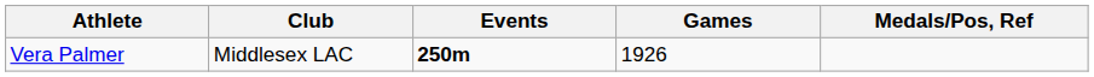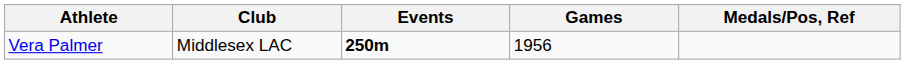Vera Palmer | Games: 1926 -> 1956
